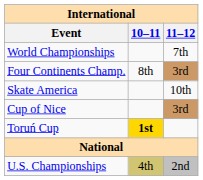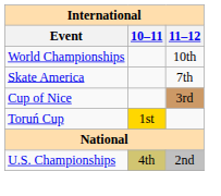World Championships | 11–12: 7th -> 10th
- row: Four Continents Champ. | 8th | 3rd
Skate America | 11–12: 10th -> 7th
Toruń Cup | 10–11: bold -> normal
